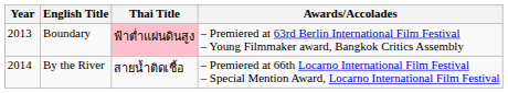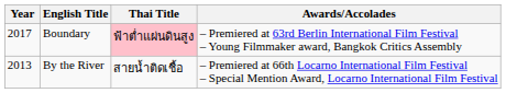Boundary | Year: 2013 -> 2017
By the River | Year: 2014 -> 2013
